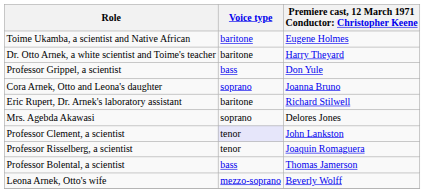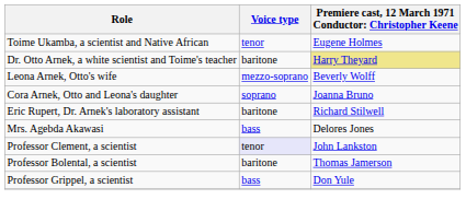Toime Ukamba, a scientist and Native African | Voice type: baritone -> tenor
Dr. Otto Arnek, a white scientist and Toime's teacher | column 3: no background -> khaki background
rows swapped: Leona Arnek, Otto's wife <-> Professor Grippel, a scientist
Mrs. Agebda Akawasi | Voice type: soprano -> bass
- row: Professor Risselberg, a scientist | tenor | Joaquin Romaguera
Professor Bolental, a scientist | Voice type: bass -> baritone
